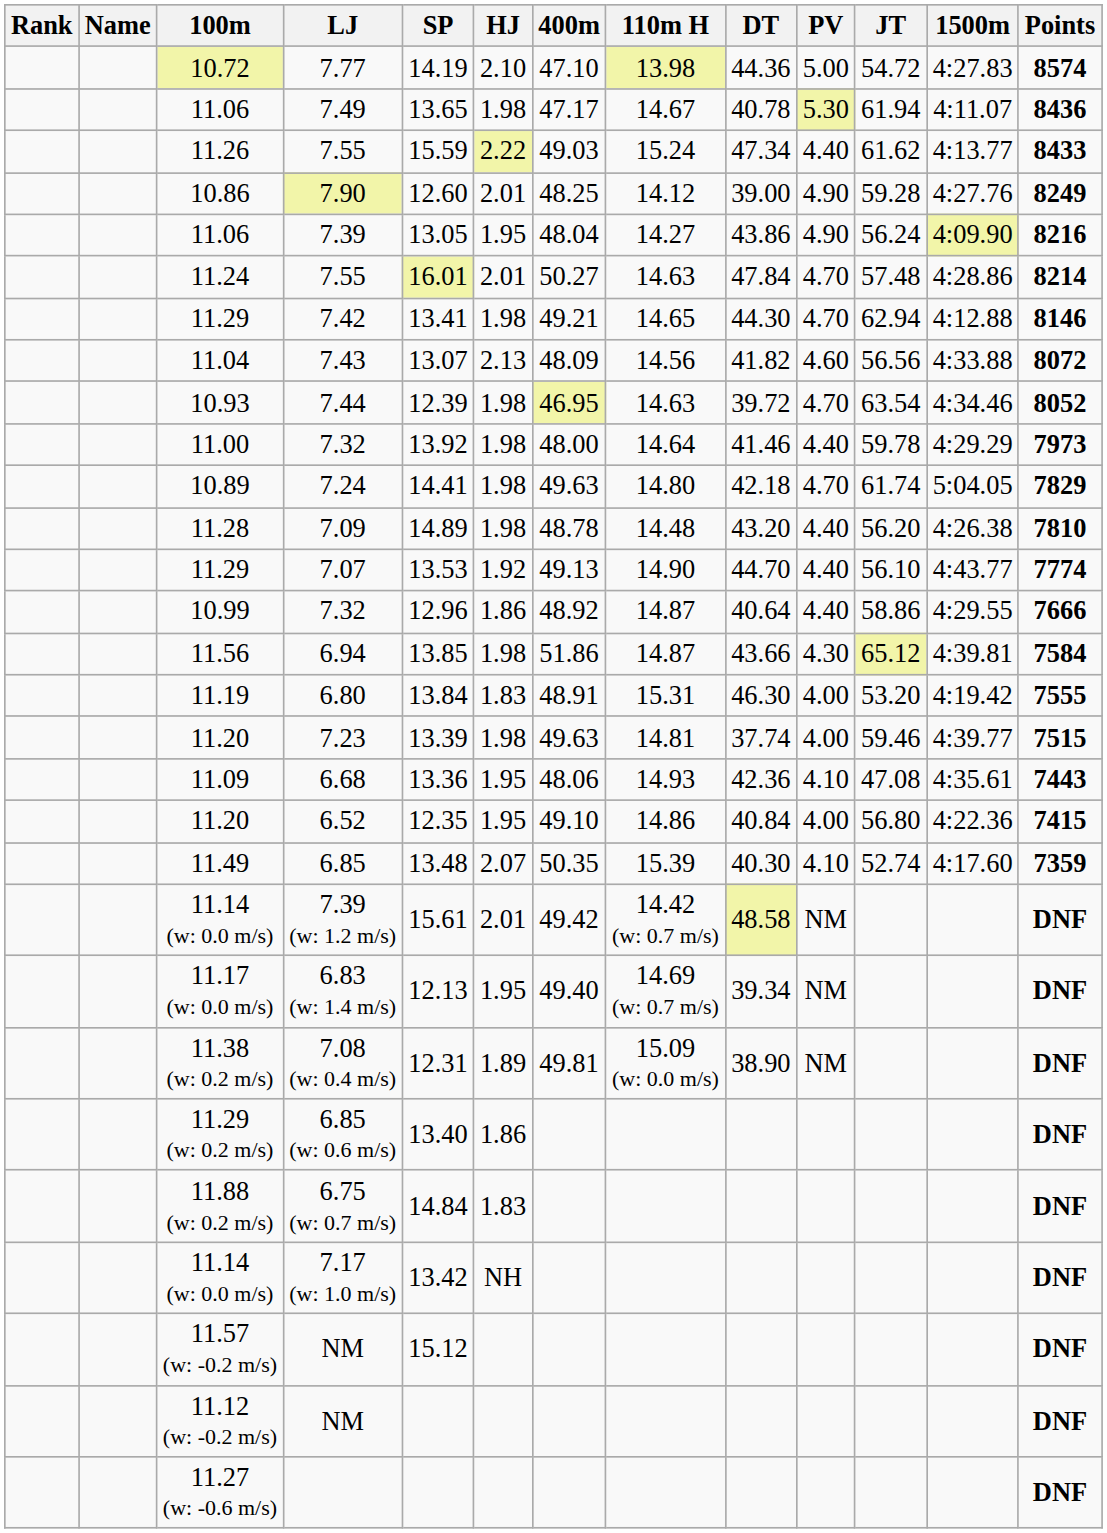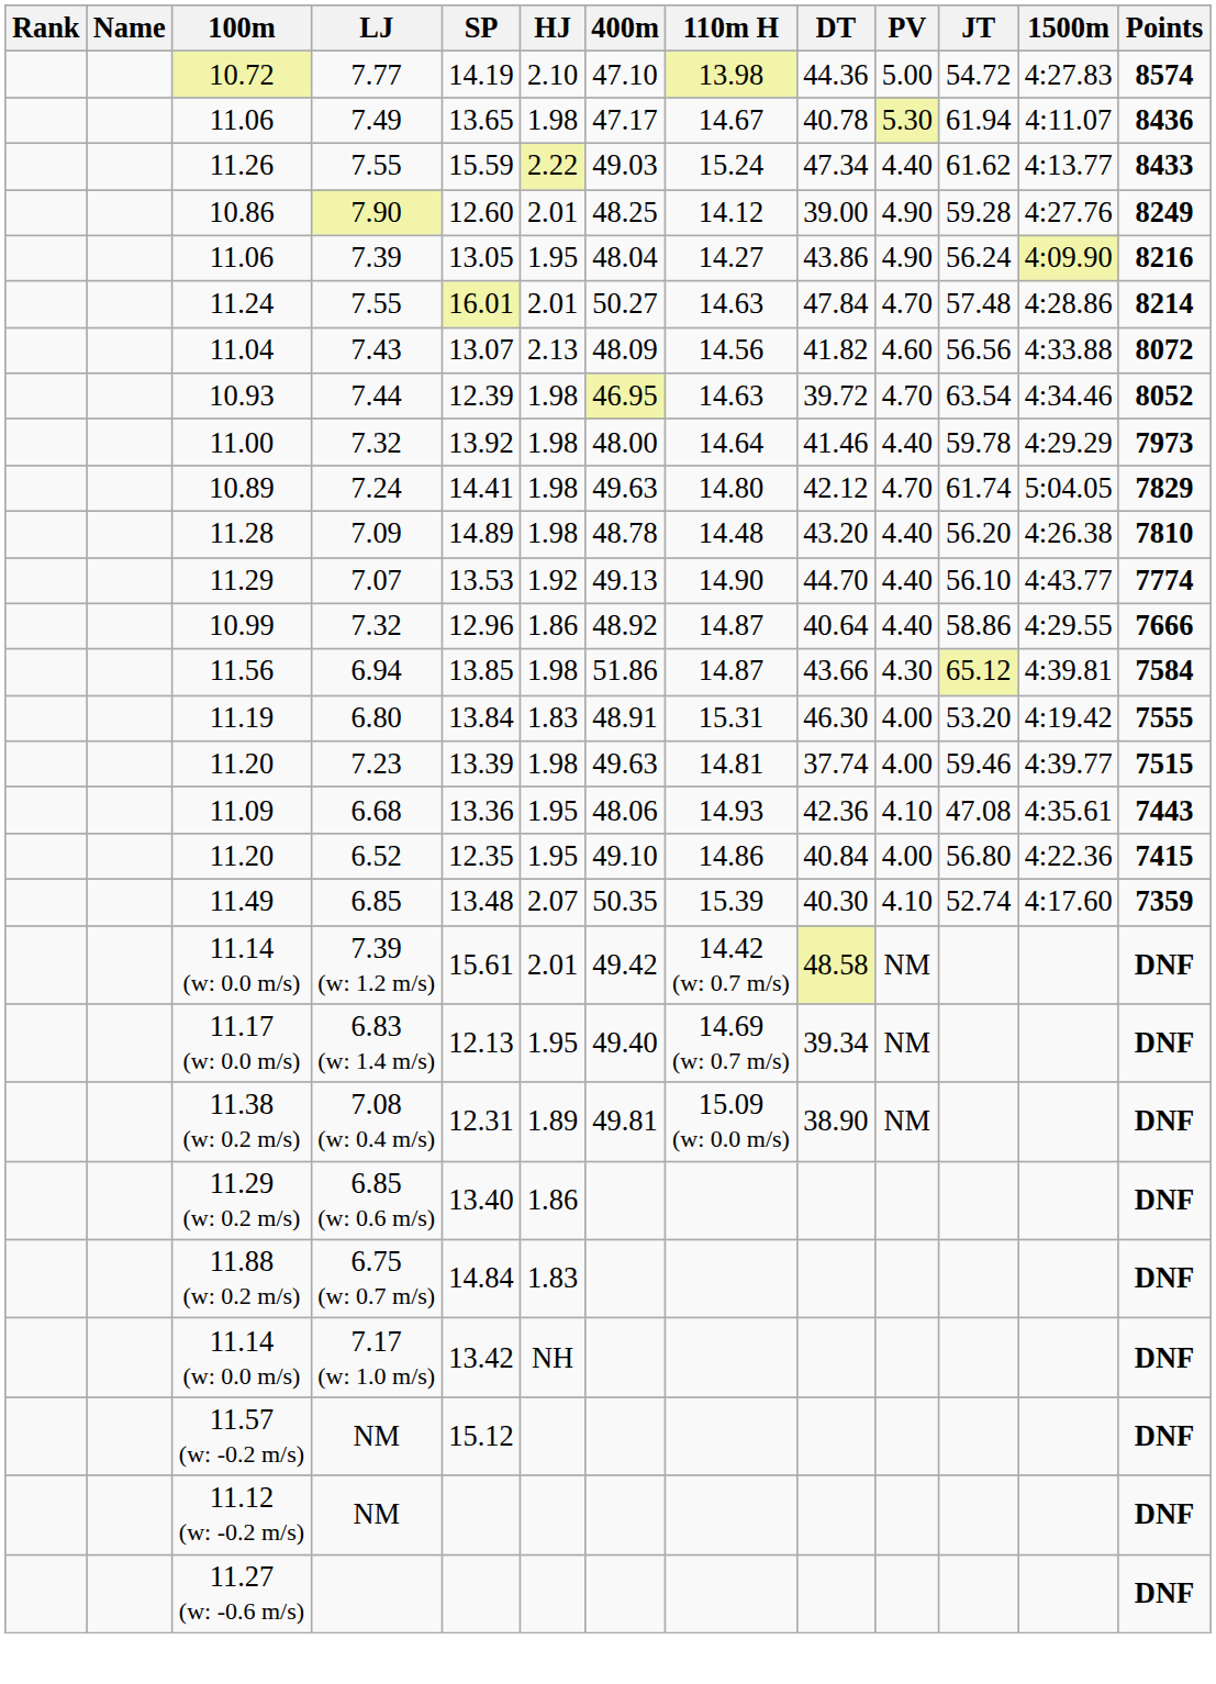- row: 11.29 | 7.42 | 13.41 | 1.98 | 49.21 | 14.65 | 44.30 | 4.70 | 62.94 | 4:12.88 | 8146
7.24 | DT: 42.18 -> 42.12
